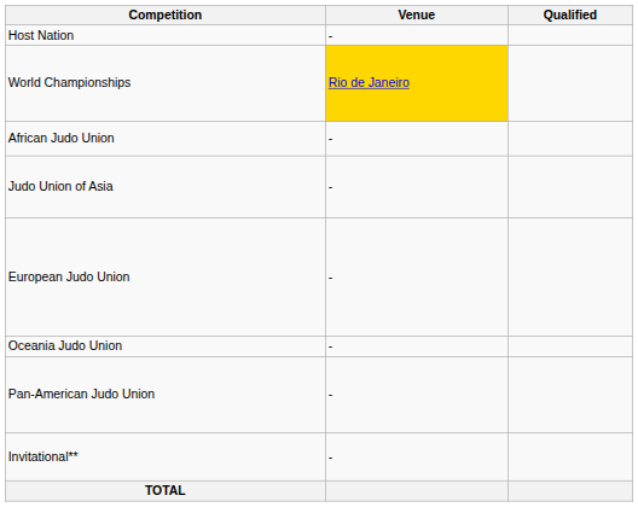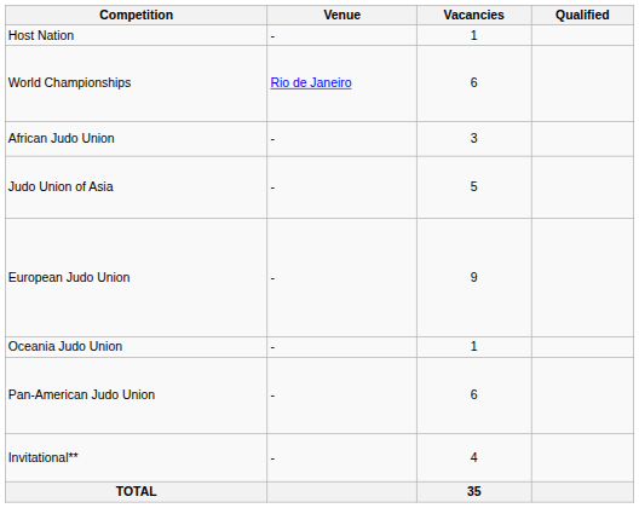+ column: Vacancies | 1 | 6 | 3 | 5 | 9 | 1 | 6 | 4 | 35
World Championships | Venue: gold background -> no background
